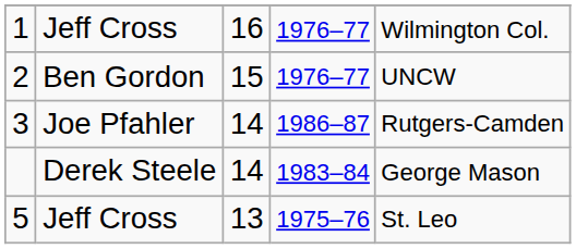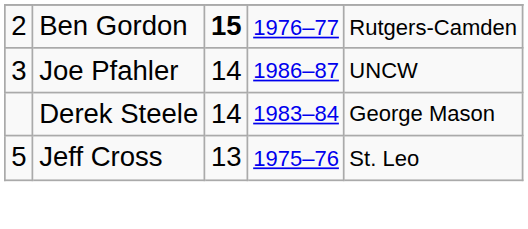- row: 1 | Jeff Cross | 16 | 1976–77 | Wilmington Col.
2 | column 3: normal -> bold
2 | column 5: UNCW -> Rutgers-Camden
3 | column 5: Rutgers-Camden -> UNCW
